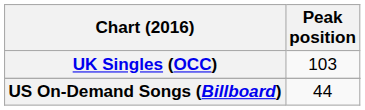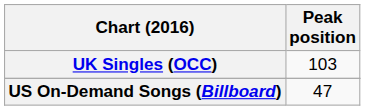US On-Demand Songs (Billboard) | Peak position: 44 -> 47
